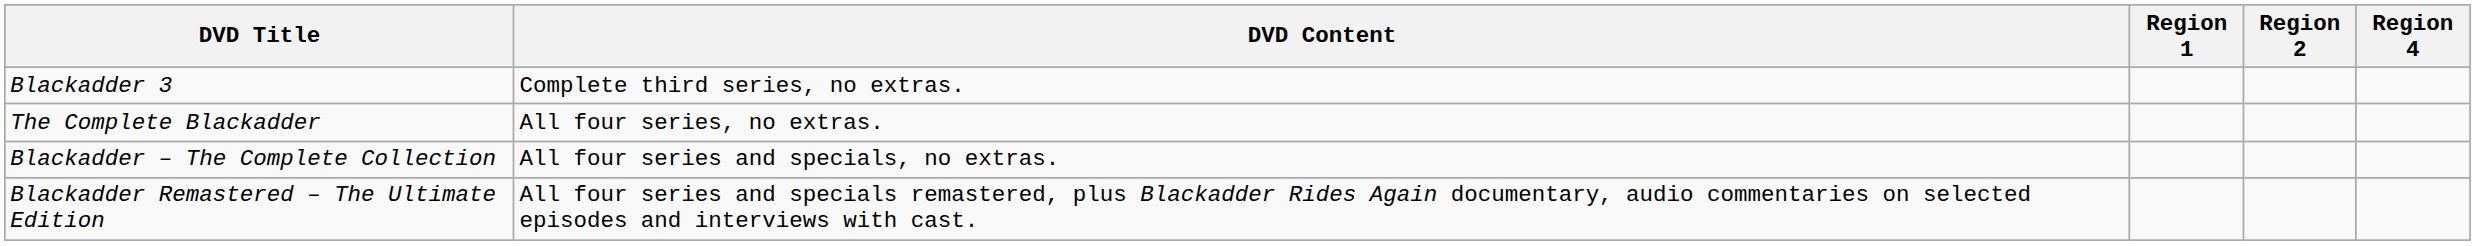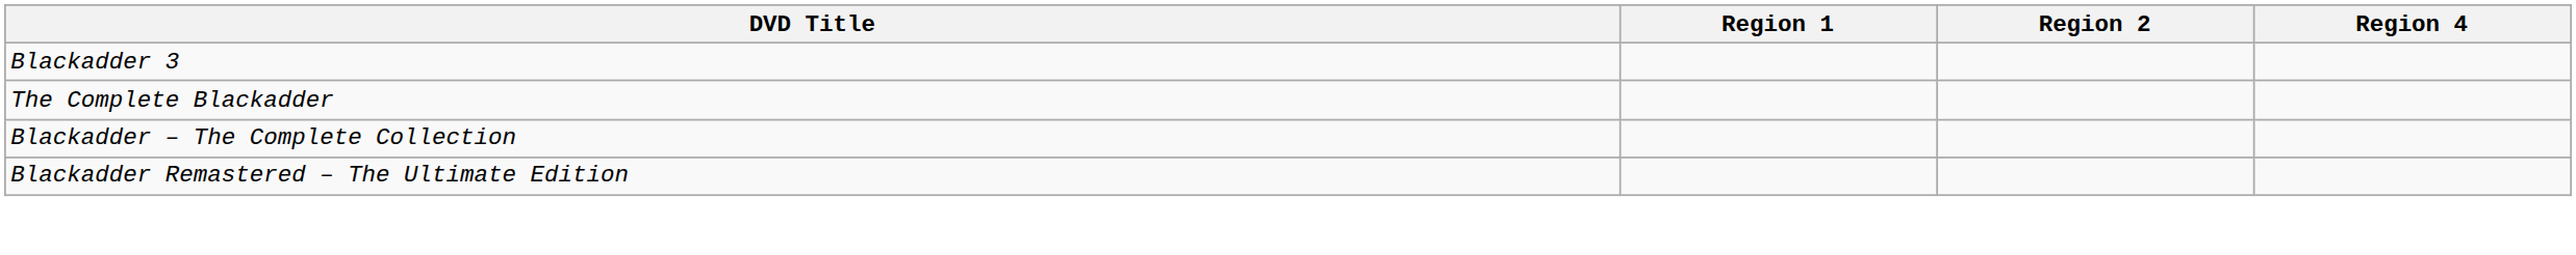- column: DVD Content | Complete third series, no extras. | All four series, no extras. | All four series and specials, no extras. | All four series and specials remastered, plus Blackadder Rides Again documentary, audio commentaries on selected episodes and interviews with cast.
